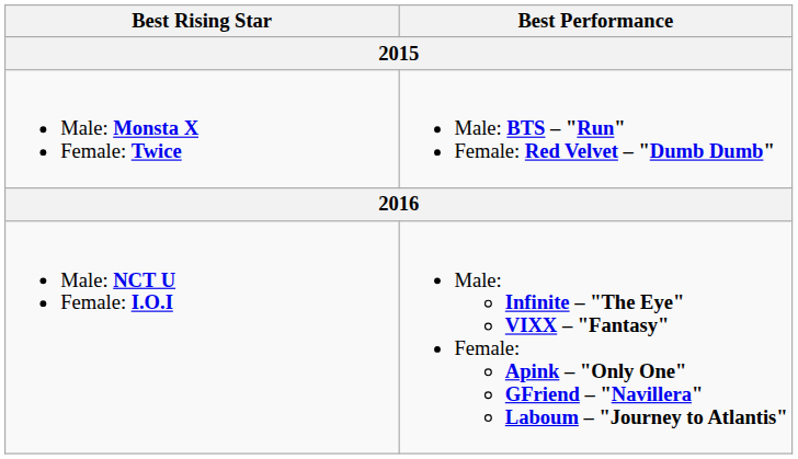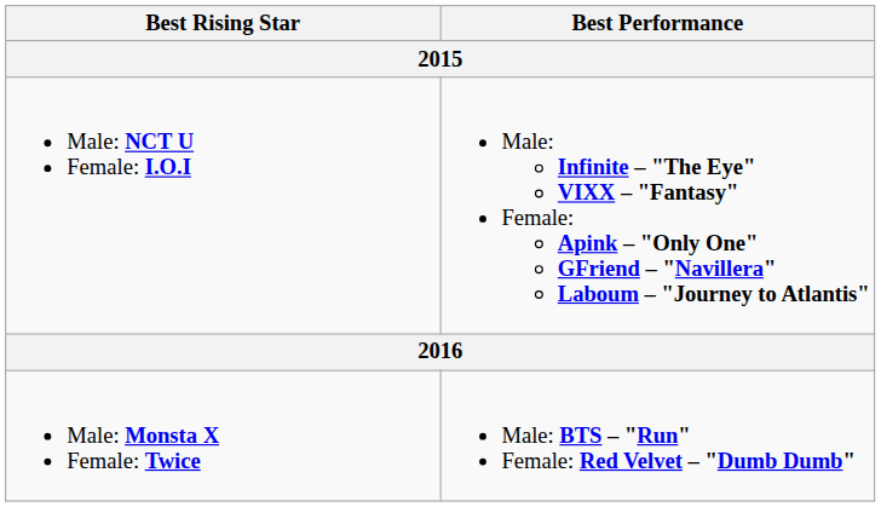rows swapped: Male: Monsta X Female: Twice <-> Male: NCT U Female: I.O.I
